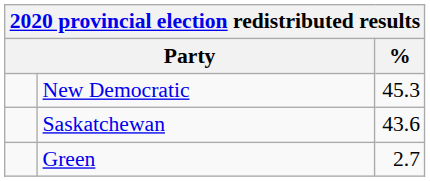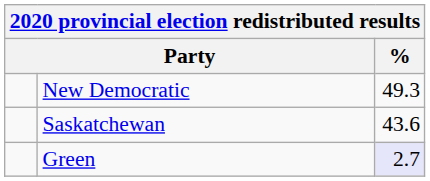New Democratic | %: 45.3 -> 49.3
Green | %: no background -> lavender background
